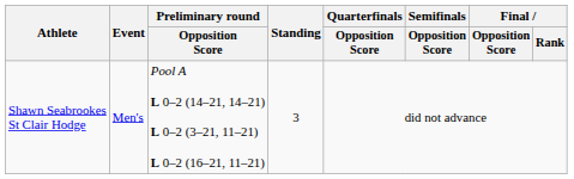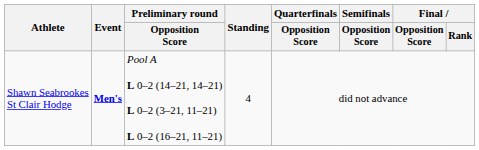Shawn Seabrookes St Clair Hodge | Event: normal -> bold
Shawn Seabrookes St Clair Hodge | Standing: 3 -> 4
